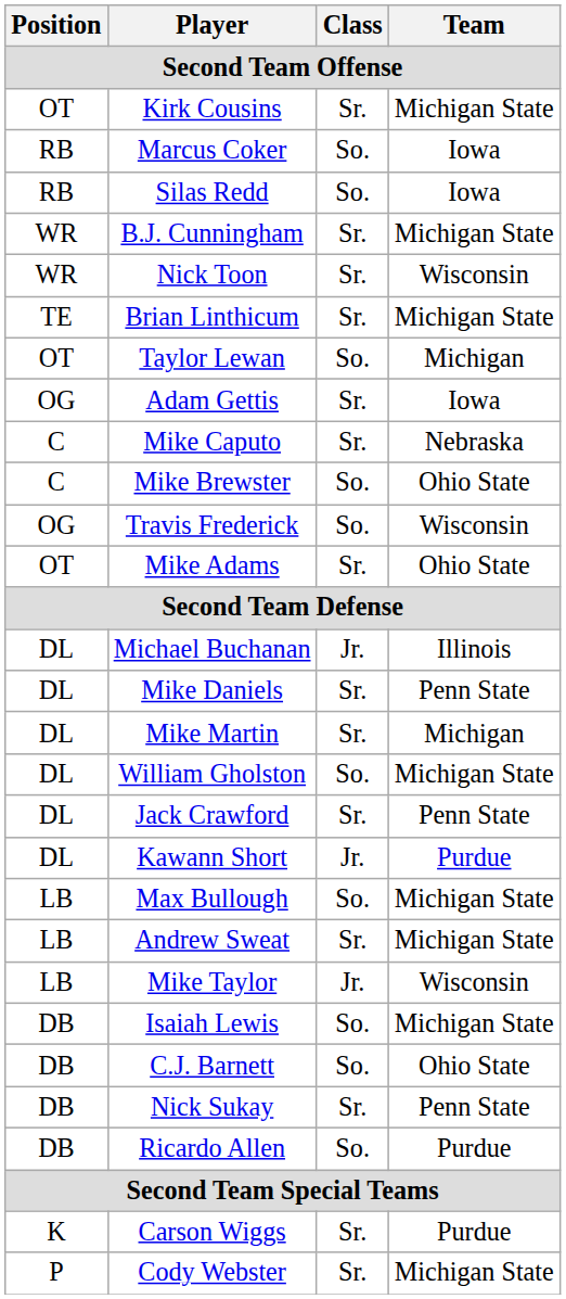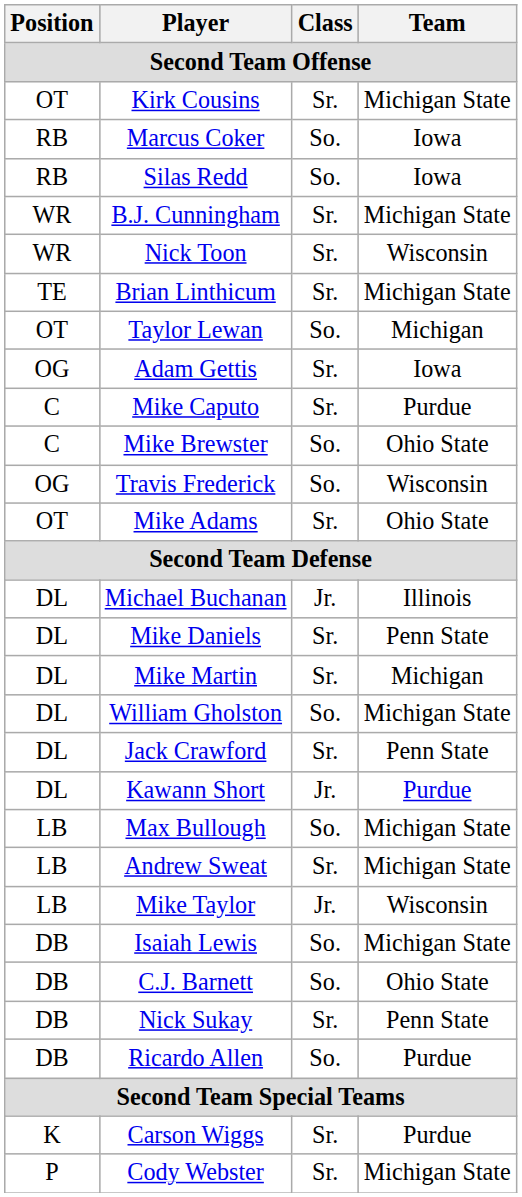Mike Caputo | Team: Nebraska -> Purdue
